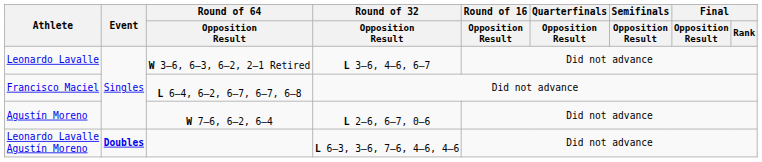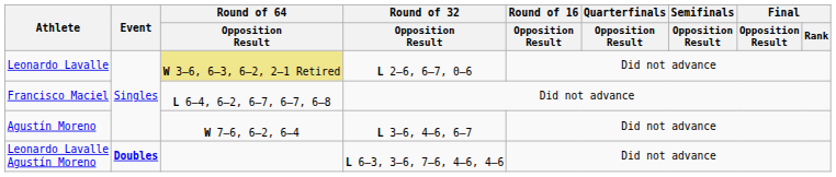Leonardo Lavalle | Round of 64 / Opposition Result: no background -> khaki background
Leonardo Lavalle | Round of 32 / Opposition Result: L 3–6, 4–6, 6–7 -> L 2–6, 6–7, 0–6
Agustín Moreno | Round of 32 / Opposition Result: L 2–6, 6–7, 0–6 -> L 3–6, 4–6, 6–7
